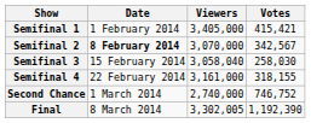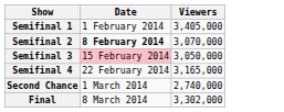- column: Votes | 415,421 | 342,567 | 258,030 | 318,155 | 746,752 | 1,192,390
Semifinal 3 | Date: no background -> pink background
Semifinal 3 | Viewers: 3,058,040 -> 3,050,000
Semifinal 4 | Viewers: 3,161,000 -> 3,165,000
Final | Viewers: 3,302,005 -> 3,302,000
